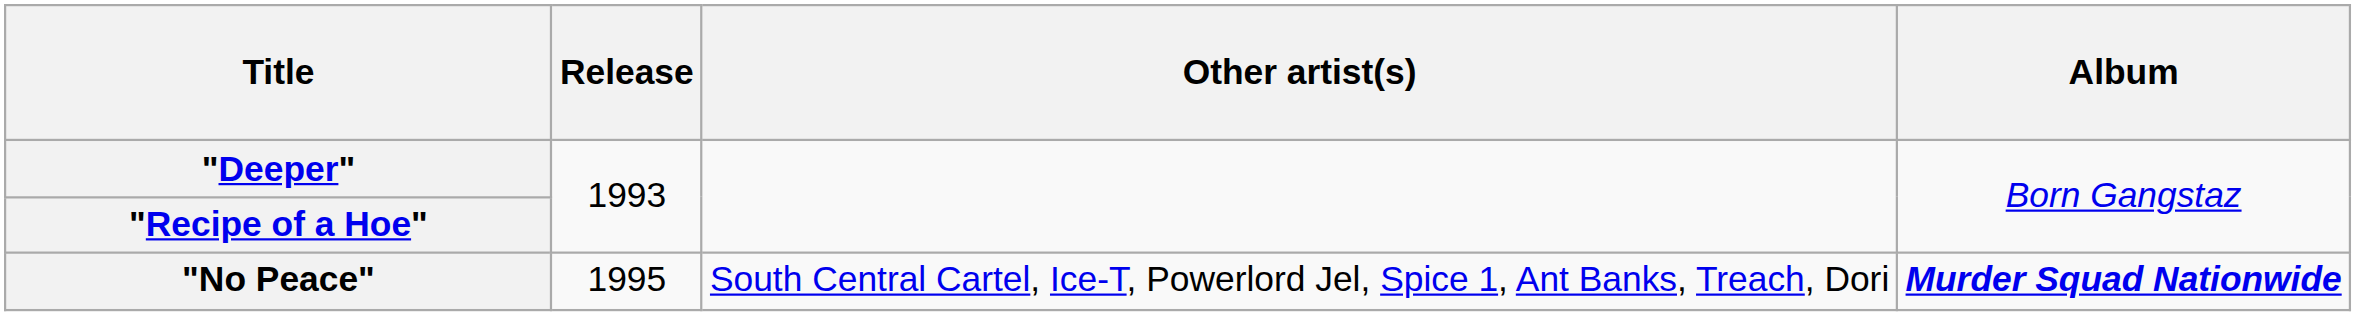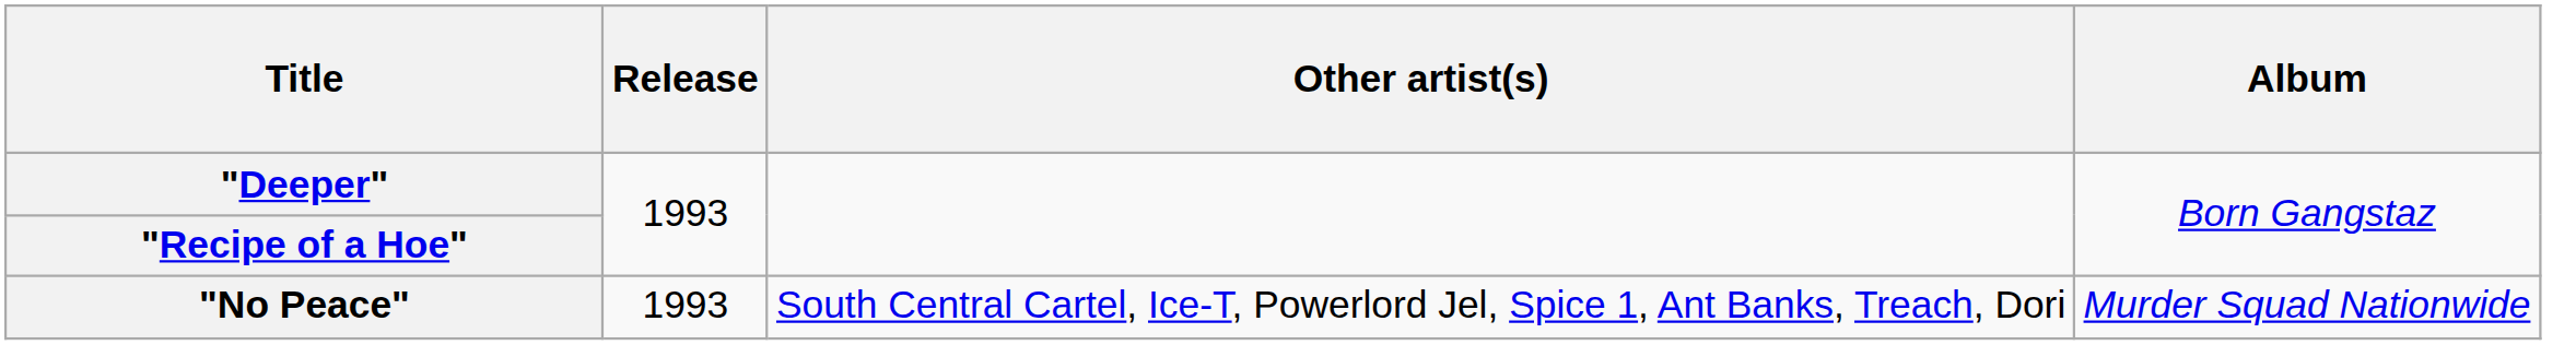"No Peace" | Release: 1995 -> 1993
"No Peace" | Album: bold -> normal
